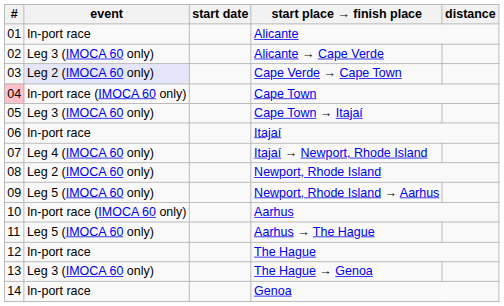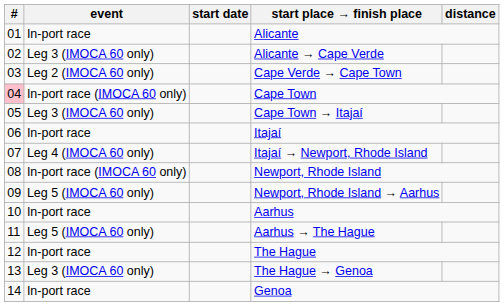Cape Verde → Cape Town | event: lavender background -> no background
Newport, Rhode Island | event: Leg 2 (IMOCA 60 only) -> In-port race (IMOCA 60 only)
Aarhus | event: In-port race (IMOCA 60 only) -> In-port race
